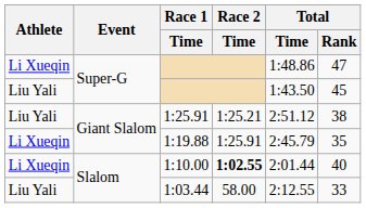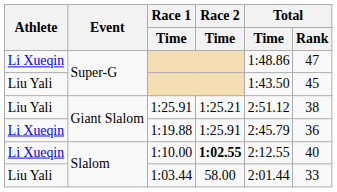1:19.88 | Total / Rank: 35 -> 36
1:10.00 | Total / Time: 2:01.44 -> 2:12.55
1:03.44 | Total / Time: 2:12.55 -> 2:01.44
